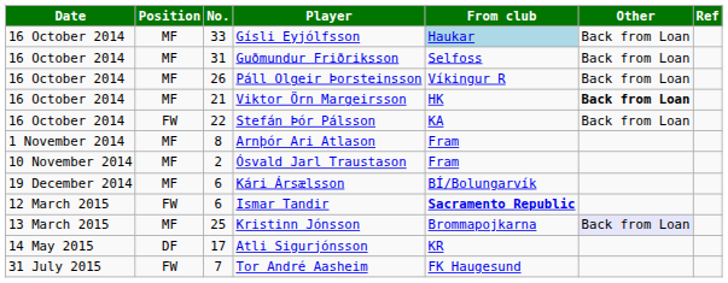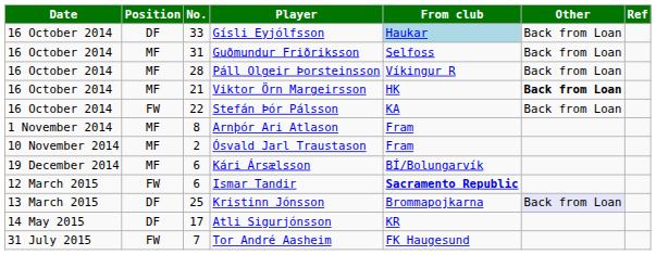Gísli Eyjólfsson | Position: MF -> DF
Páll Olgeir Þorsteinsson | No.: 26 -> 28
Kristinn Jónsson | Position: MF -> DF
